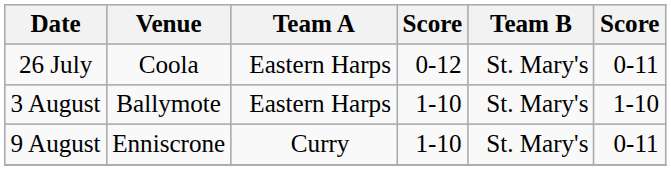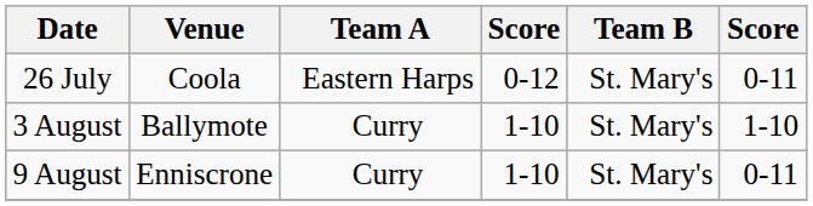3 August | Team A: Eastern Harps -> Curry
